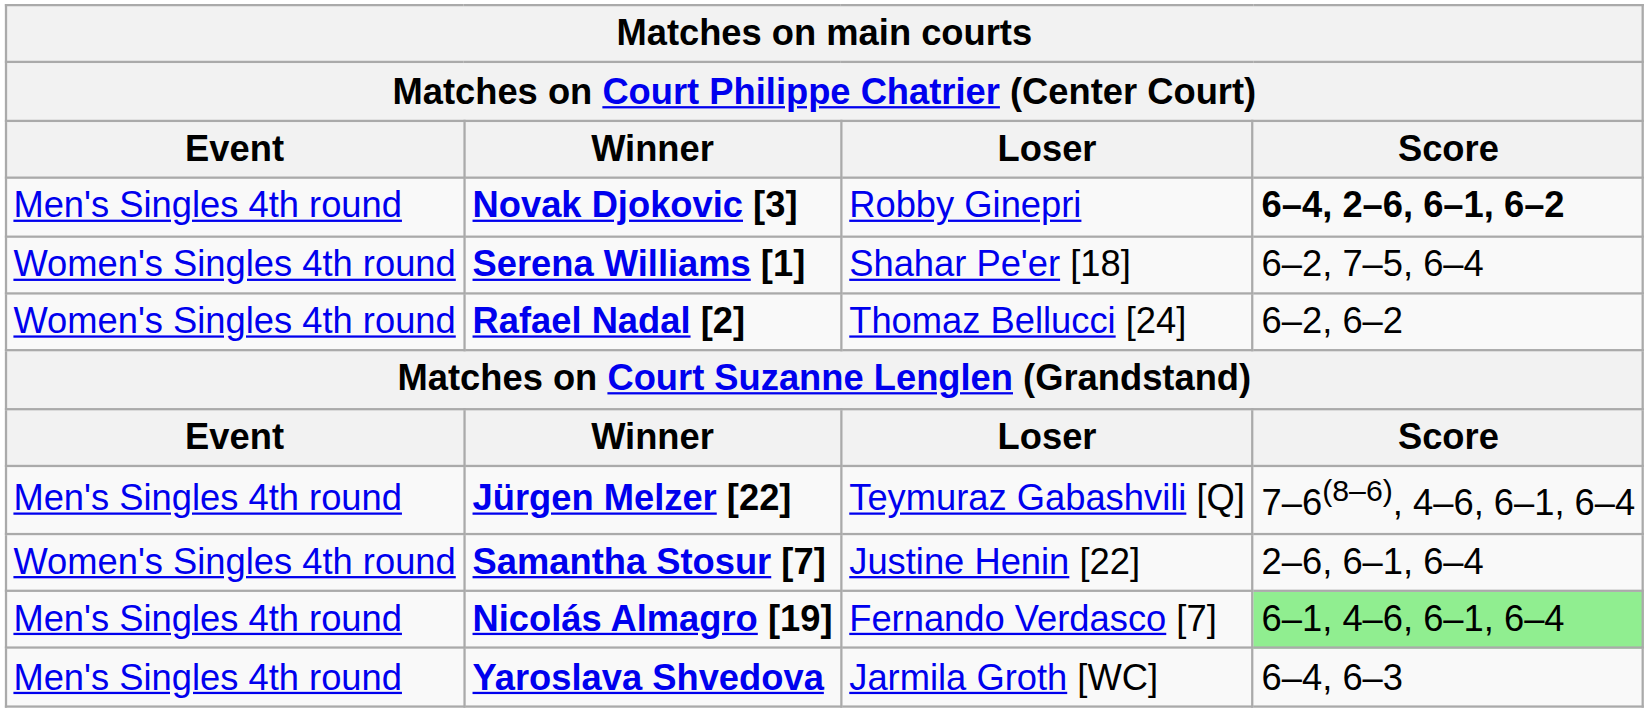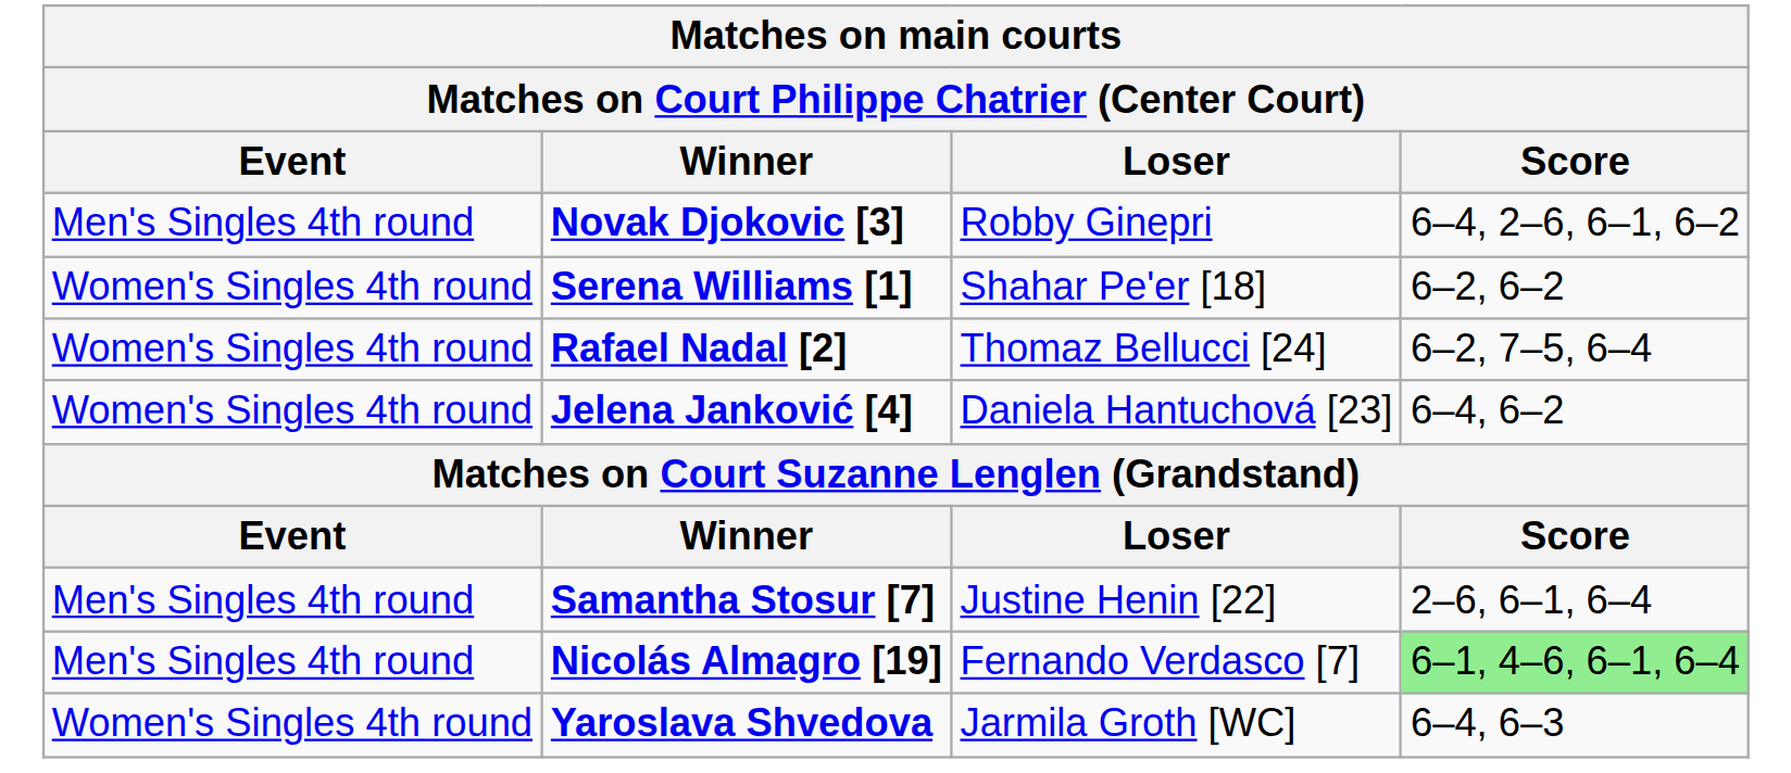Novak Djokovic [3] | Score: bold -> normal
Serena Williams [1] | Score: 6–2, 7–5, 6–4 -> 6–2, 6–2
Rafael Nadal [2] | Score: 6–2, 6–2 -> 6–2, 7–5, 6–4
+ row: Women's Singles 4th round | Jelena Janković [4] | Daniela Hantuchová [23] | 6–4, 6–2
- row: Men's Singles 4th round | Jürgen Melzer [22] | Teymuraz Gabashvili [Q] | 7–6(8–6), 4–6, 6–1, 6–4
Samantha Stosur [7] | Event: Women's Singles 4th round -> Men's Singles 4th round
Yaroslava Shvedova | Event: Men's Singles 4th round -> Women's Singles 4th round
